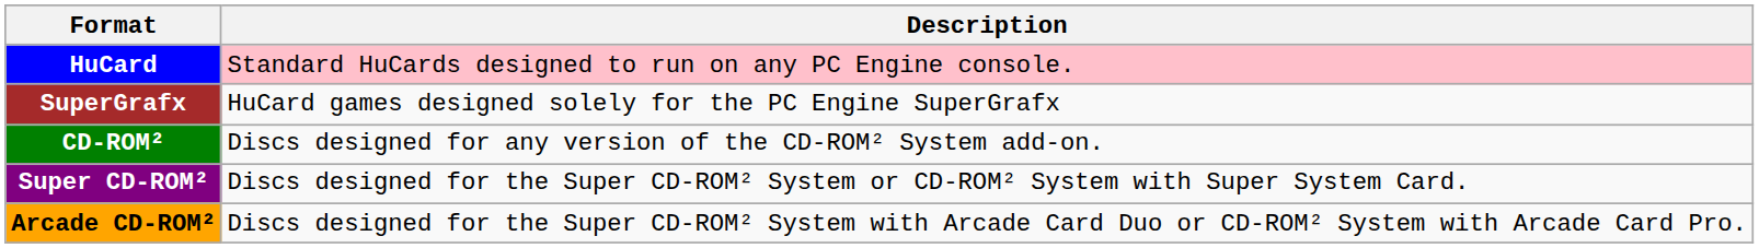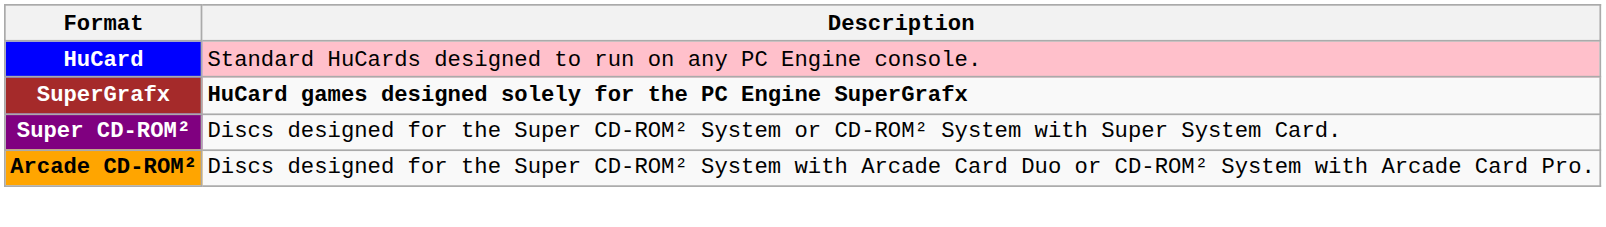SuperGrafx | Description: normal -> bold
- row: CD-ROM² | Discs designed for any version of the CD-ROM² System add-on.
